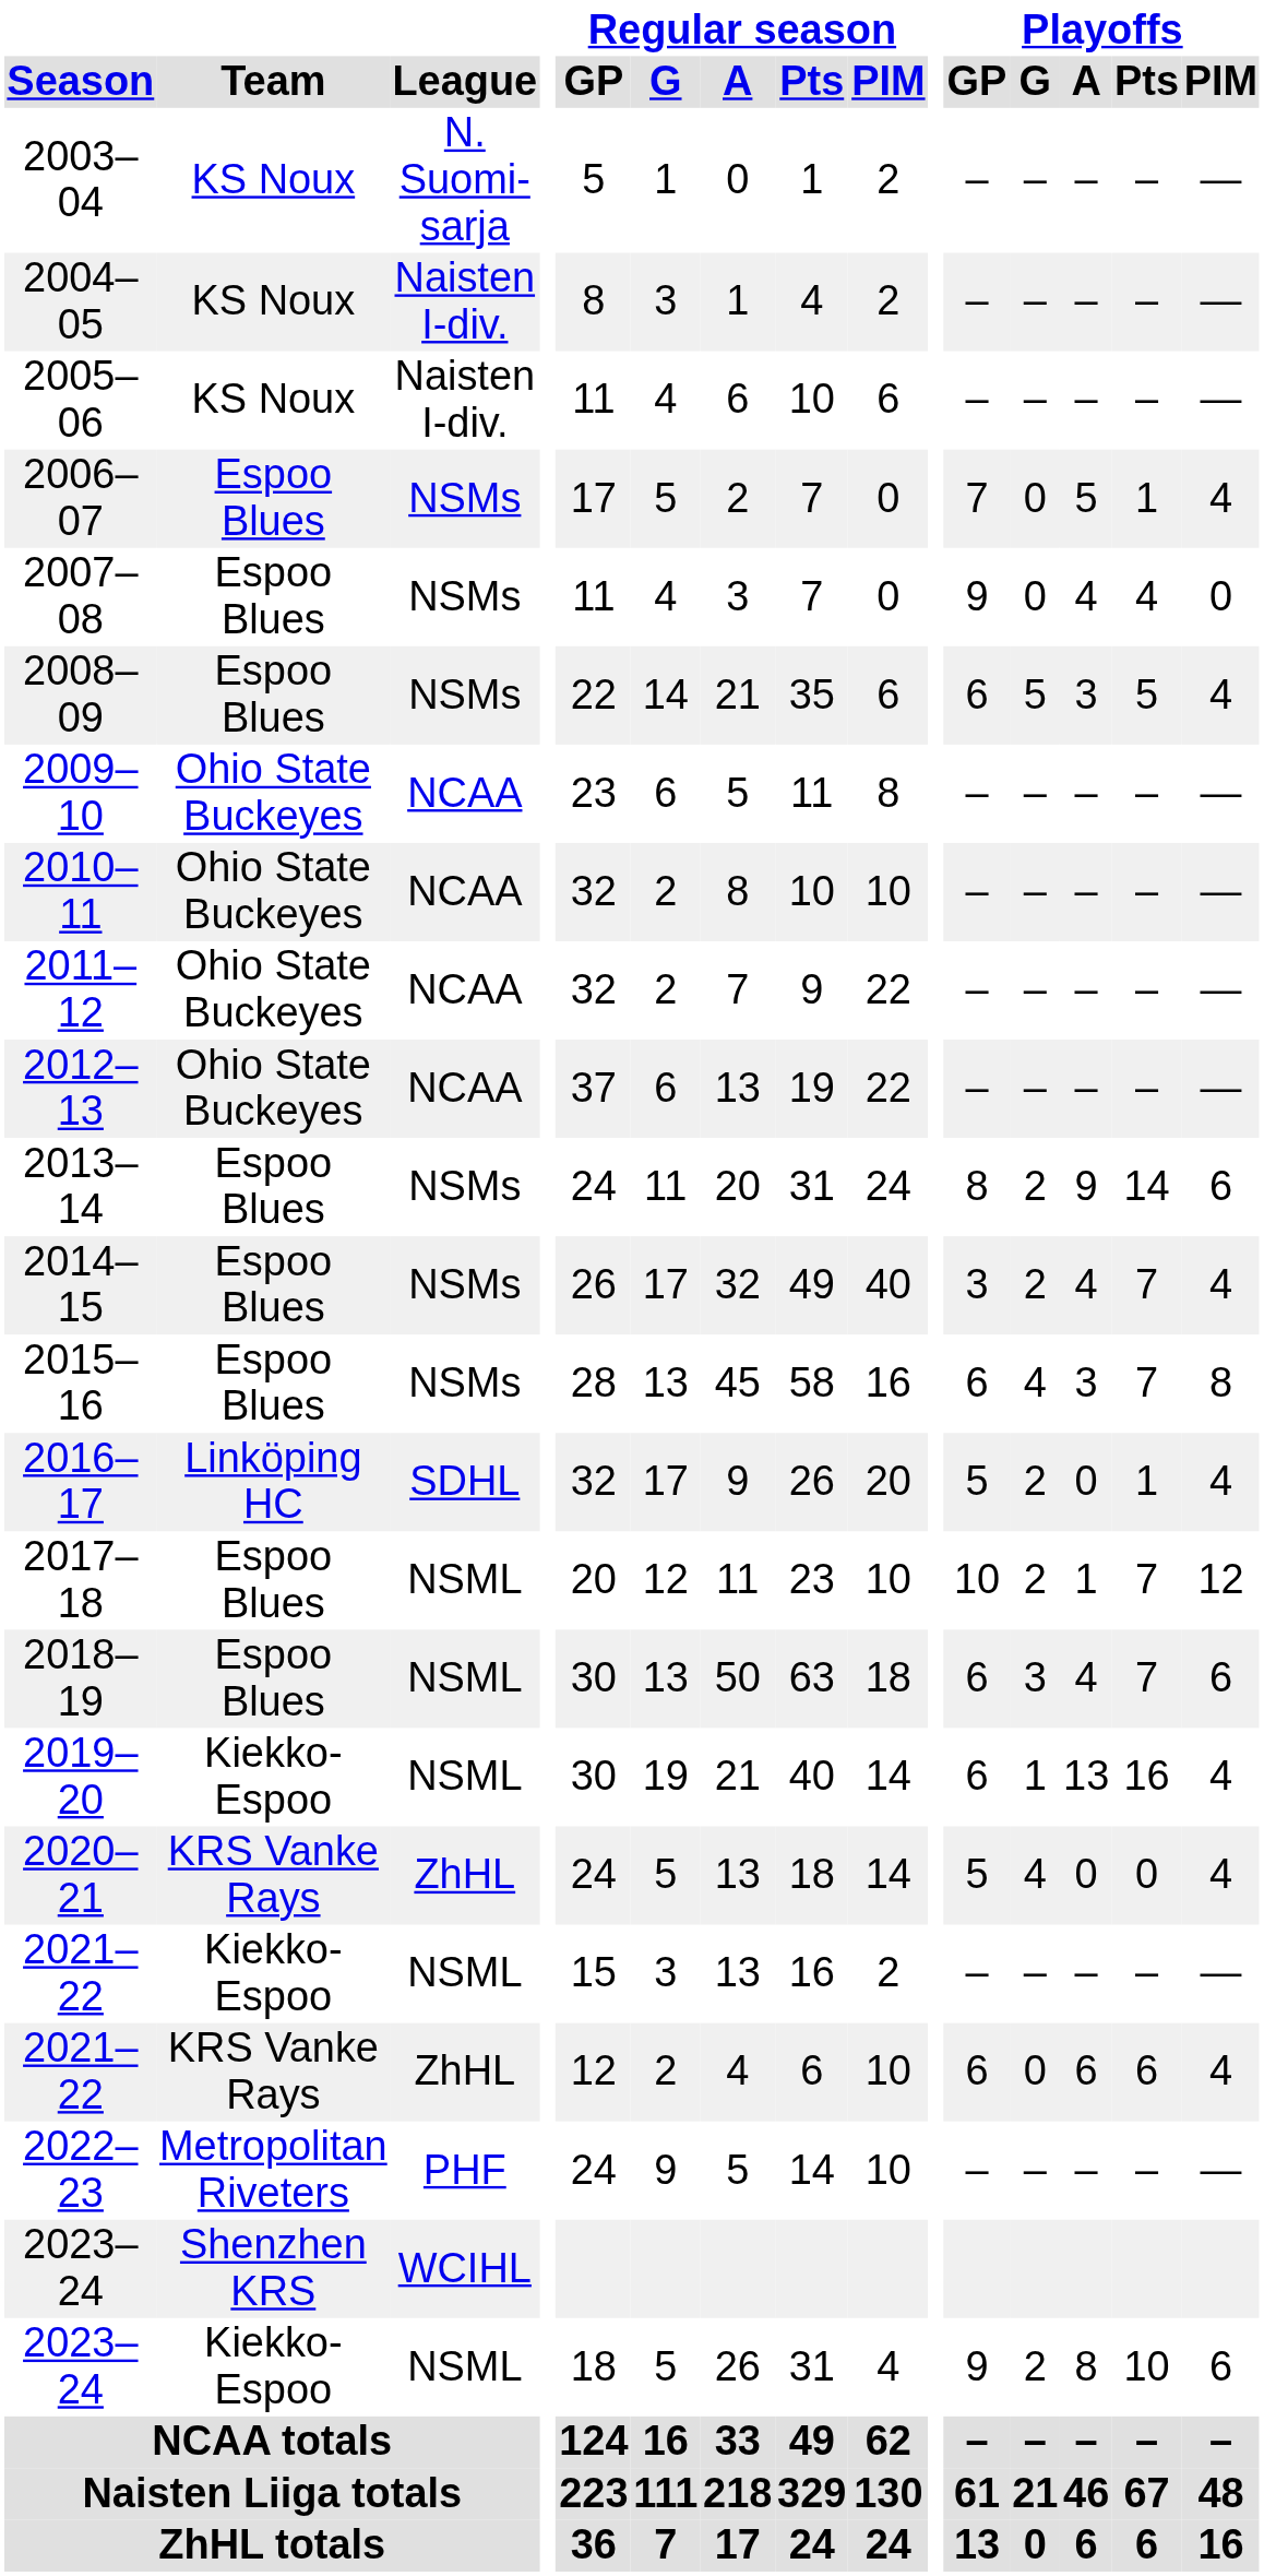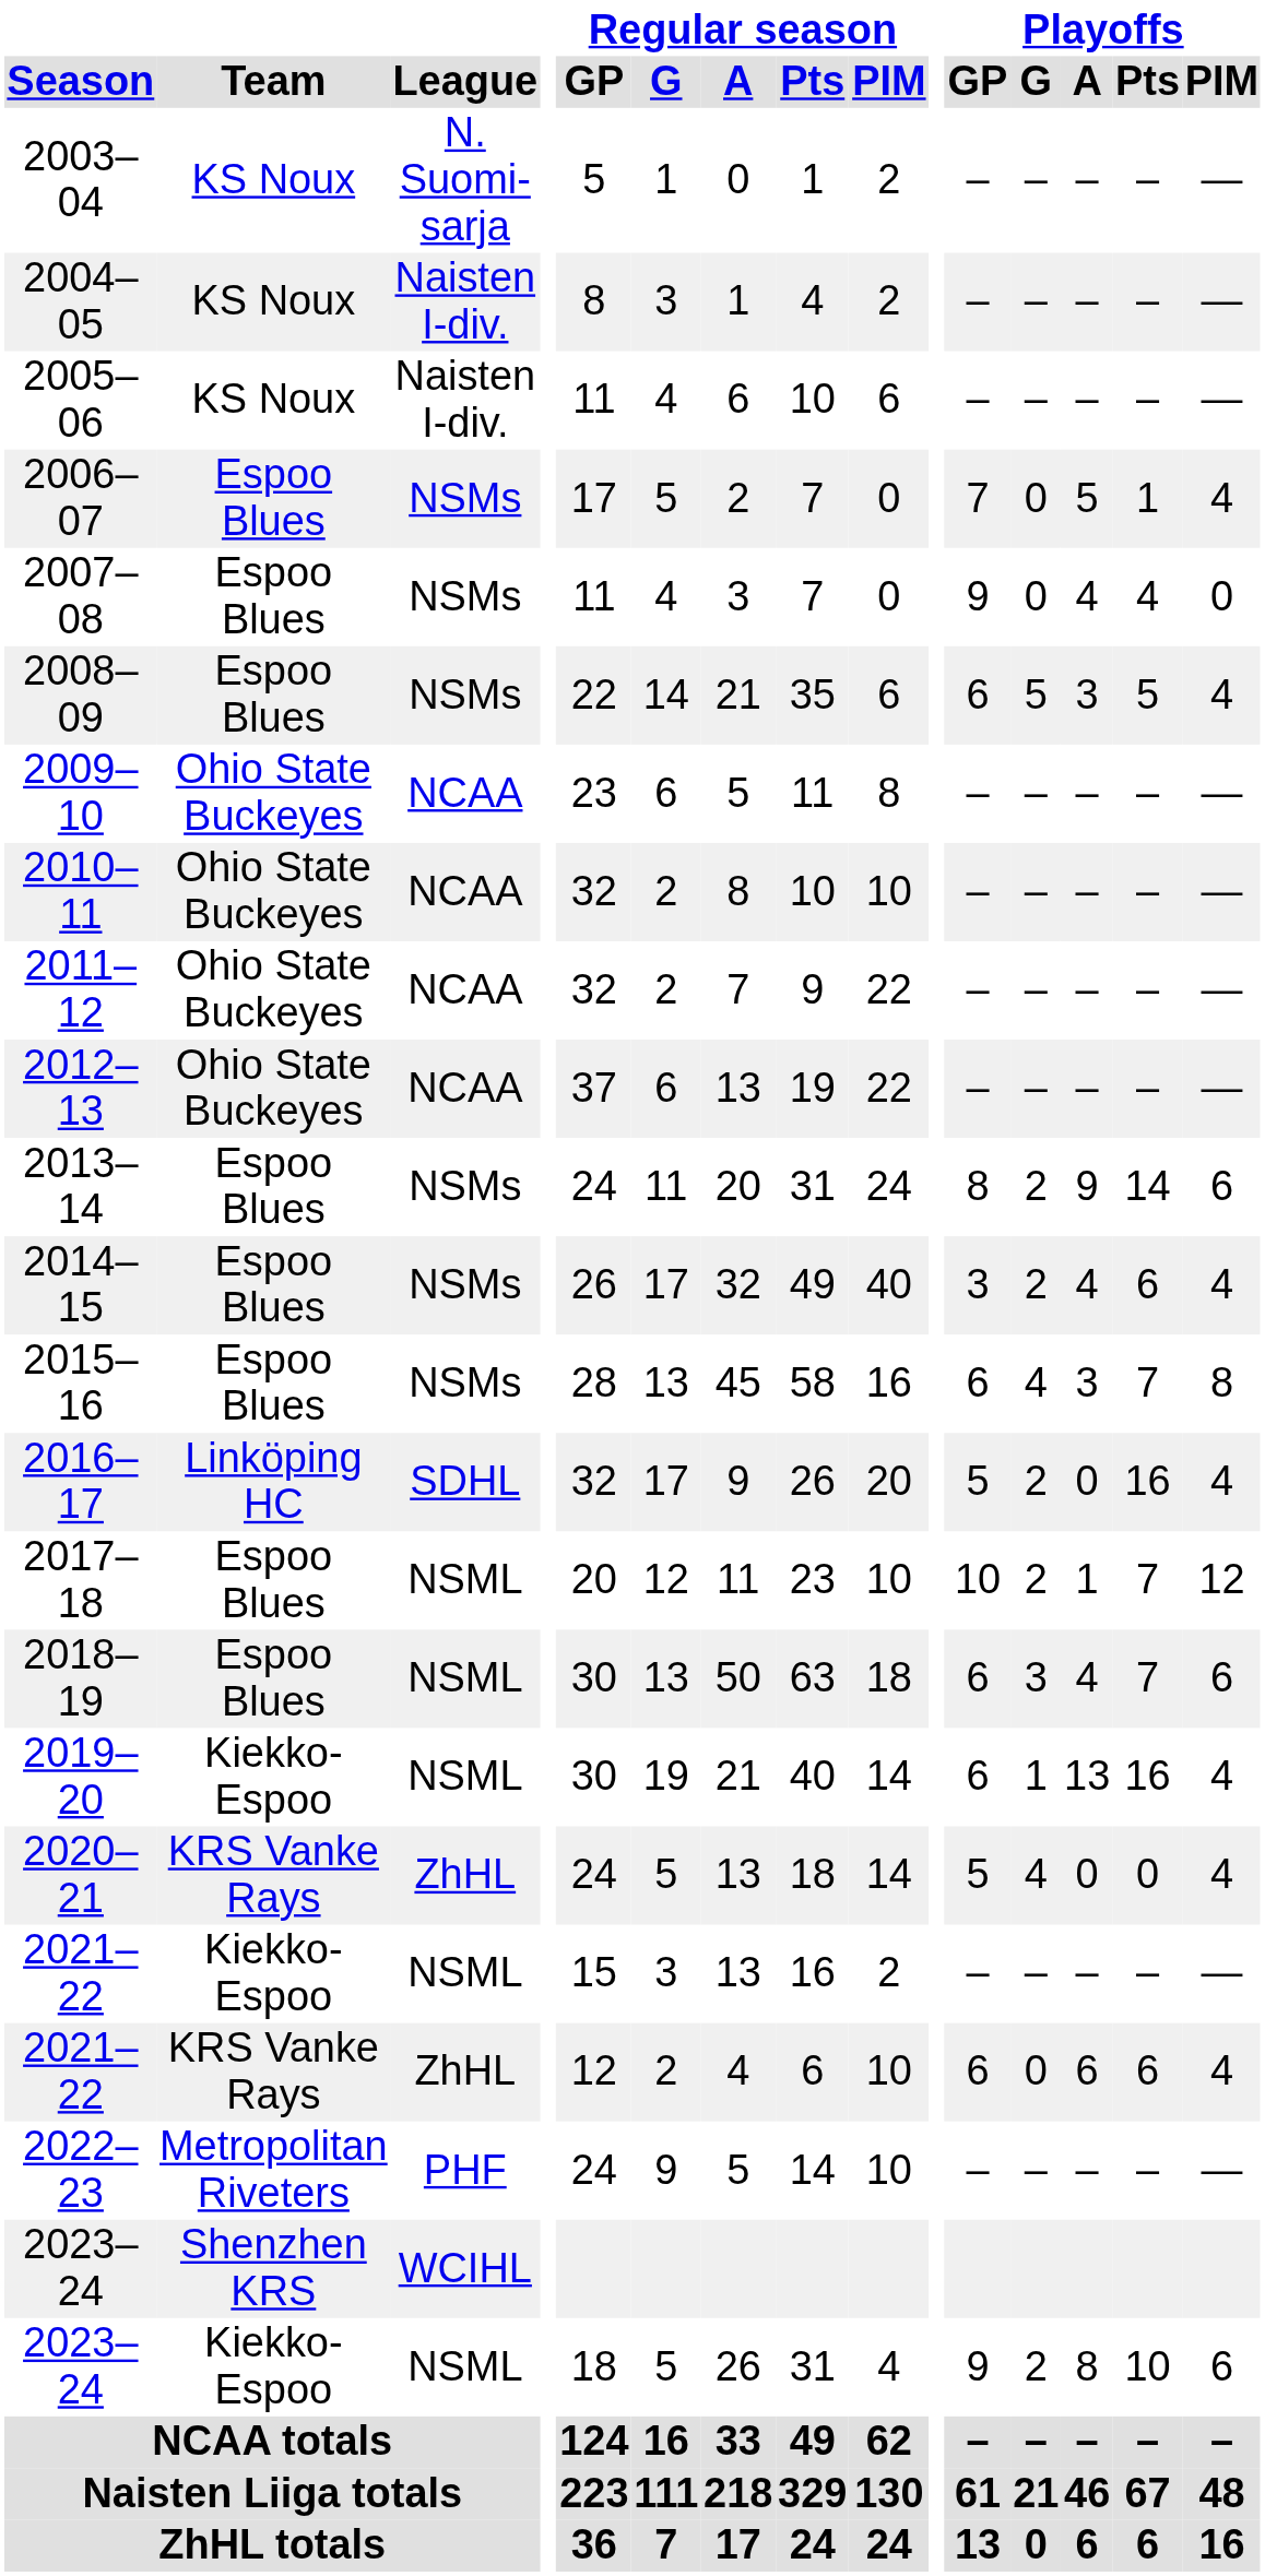2014–15 | Playoffs / Pts: 7 -> 6
2016–17 | Playoffs / Pts: 1 -> 16
